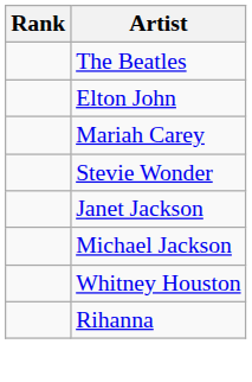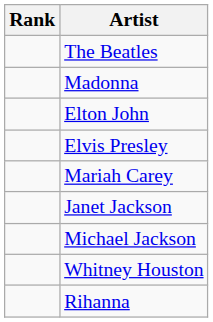+ row: Madonna
+ row: Elvis Presley
- row: Stevie Wonder
